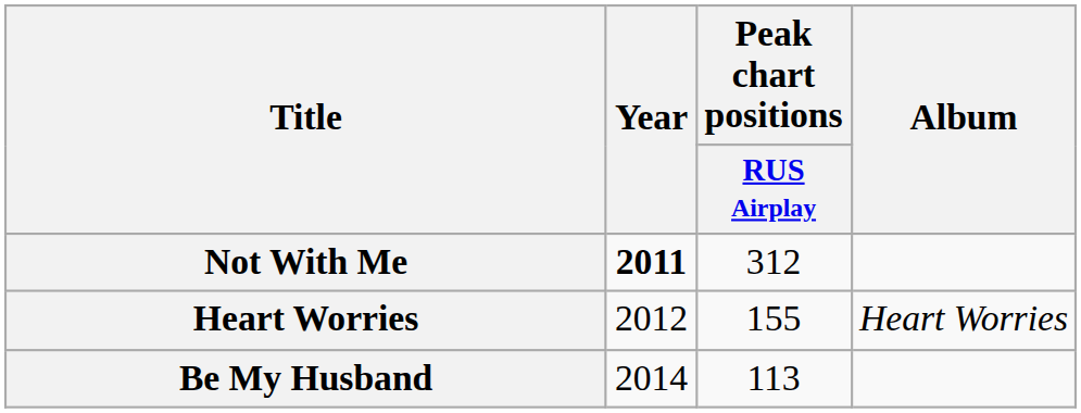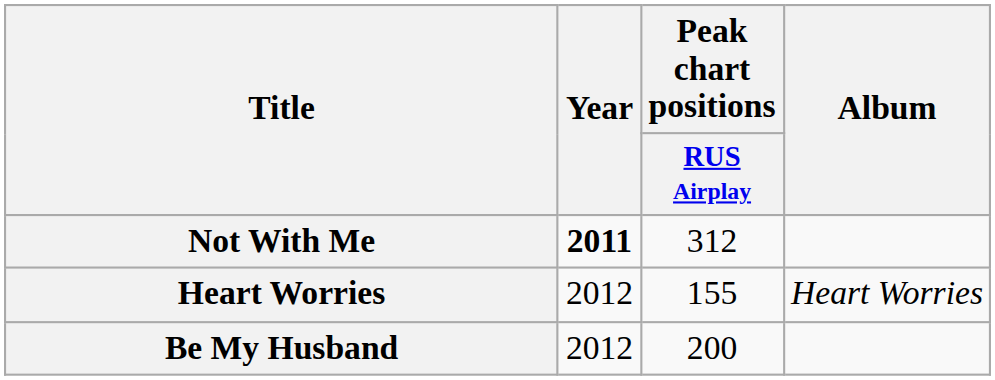Be My Husband | Year: 2014 -> 2012
Be My Husband | Peak chart positions / RUS Airplay: 113 -> 200
